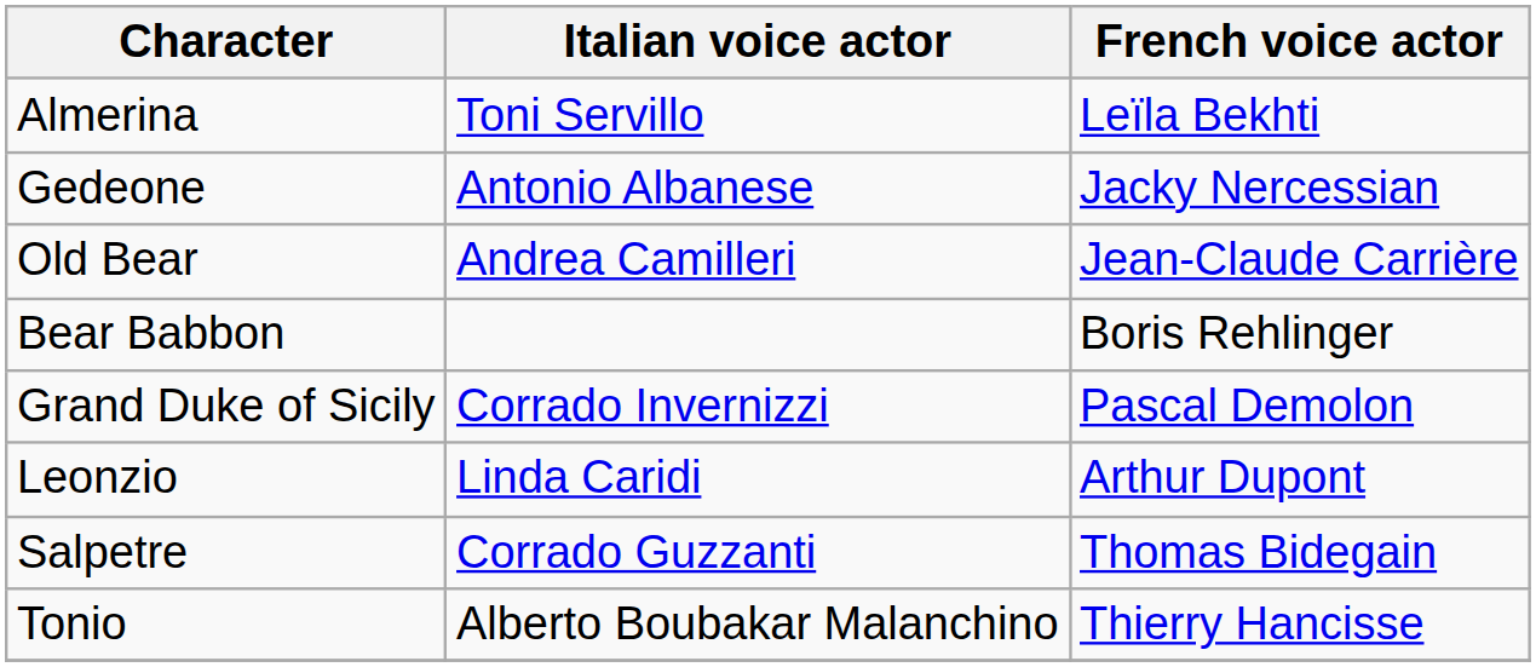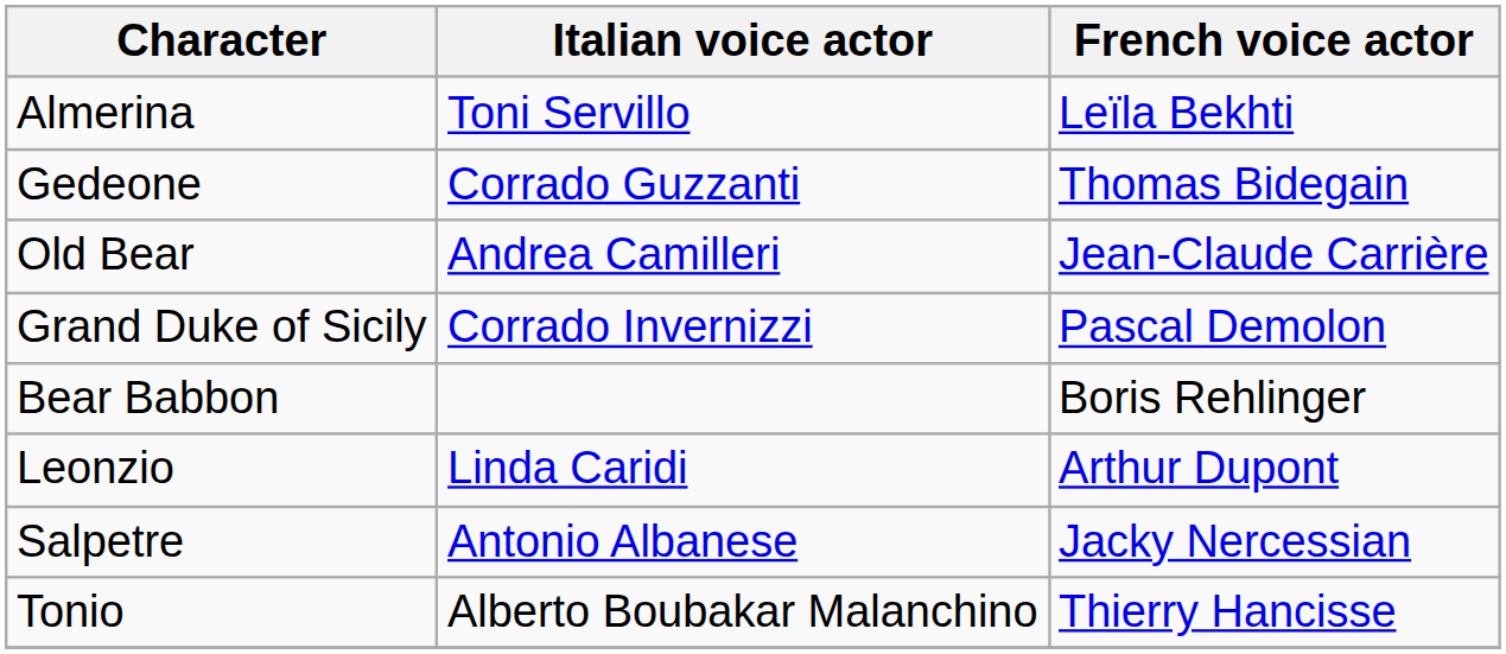Gedeone | Italian voice actor: Antonio Albanese -> Corrado Guzzanti
Gedeone | French voice actor: Jacky Nercessian -> Thomas Bidegain
rows swapped: Bear Babbon <-> Grand Duke of Sicily
Salpetre | Italian voice actor: Corrado Guzzanti -> Antonio Albanese
Salpetre | French voice actor: Thomas Bidegain -> Jacky Nercessian
